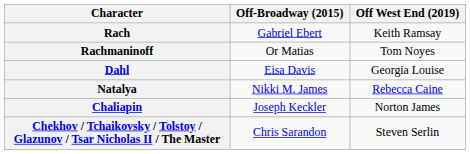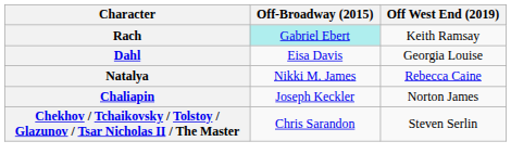Rach | Off-Broadway (2015): no background -> paleturquoise background
- row: Rachmaninoff | Or Matias | Tom Noyes
